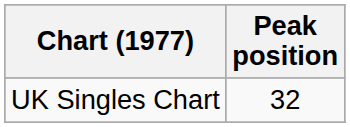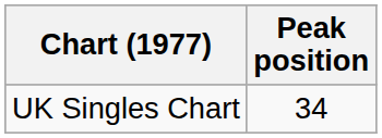UK Singles Chart | Peak position: 32 -> 34
